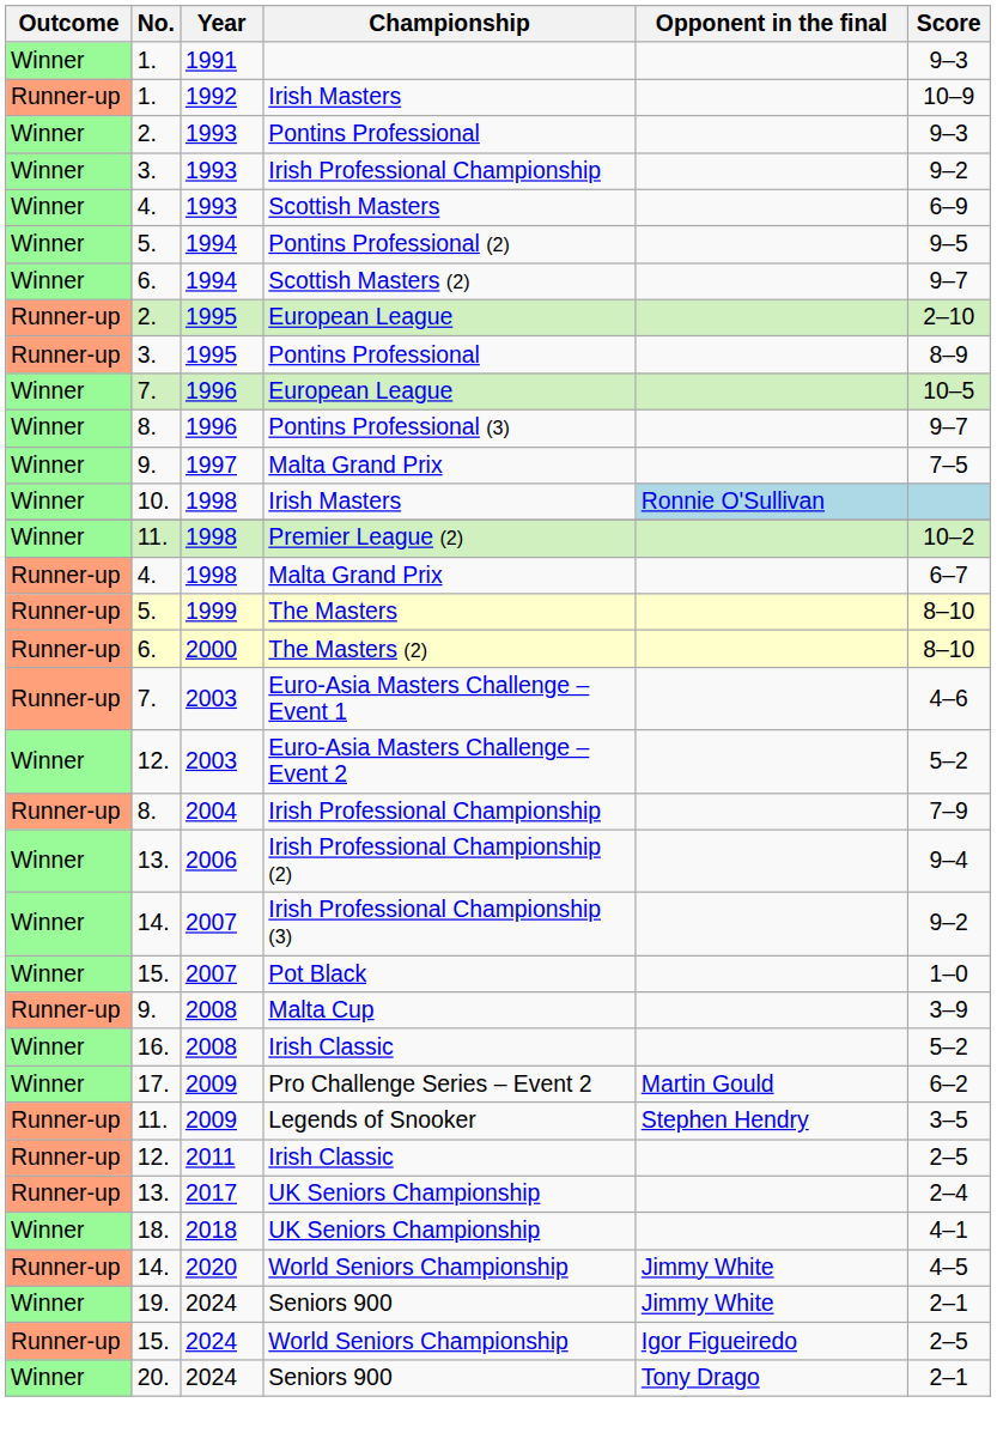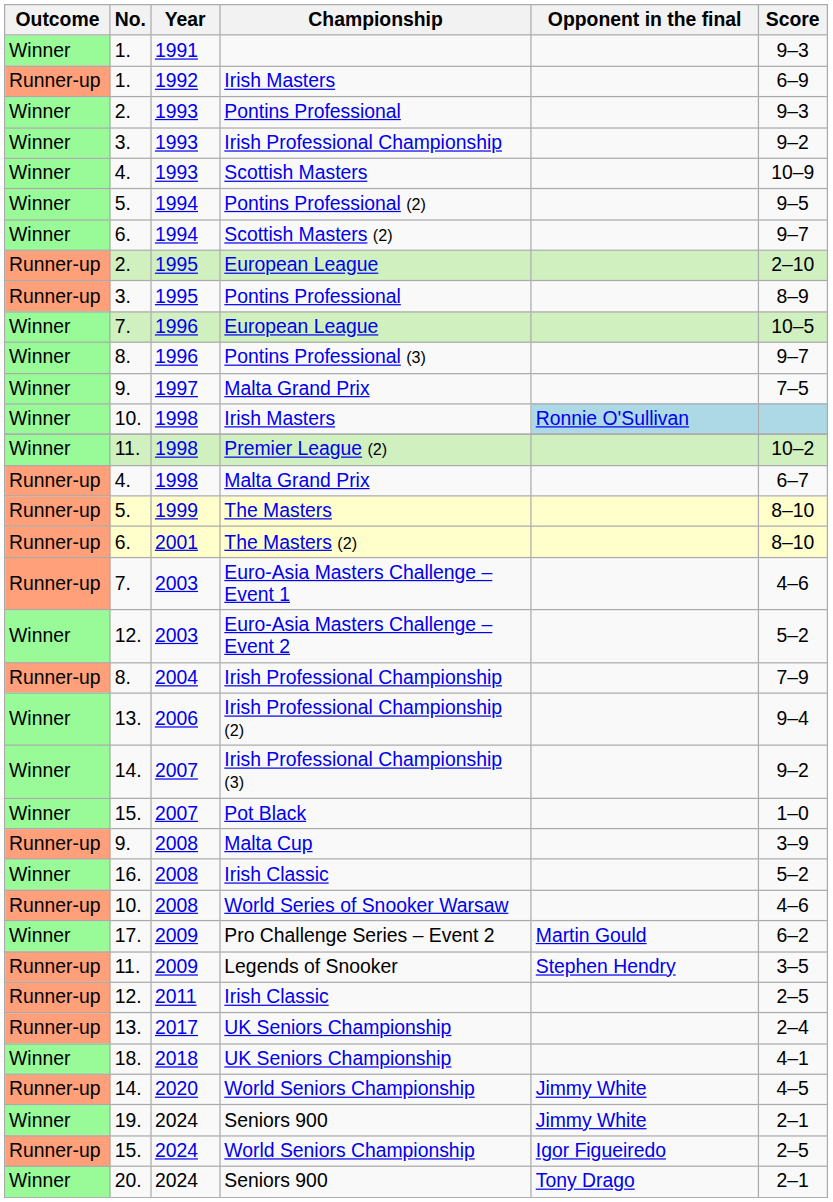1. / Irish Masters | Score: 10–9 -> 6–9
Scottish Masters | Score: 6–9 -> 10–9
The Masters (2) | Year: 2000 -> 2001
+ row: Runner-up | 10. | 2008 | World Series of Snooker Warsaw | 4–6
